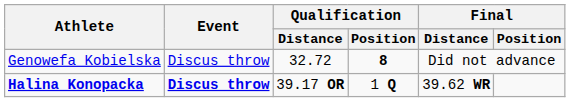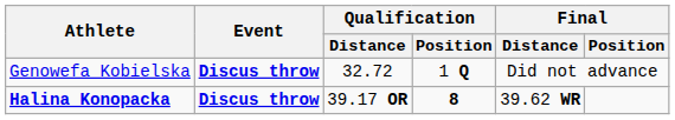Genowefa Kobielska | Event: normal -> bold
Genowefa Kobielska | Qualification / Position: 8 -> 1 Q
Halina Konopacka | Qualification / Position: 1 Q -> 8
